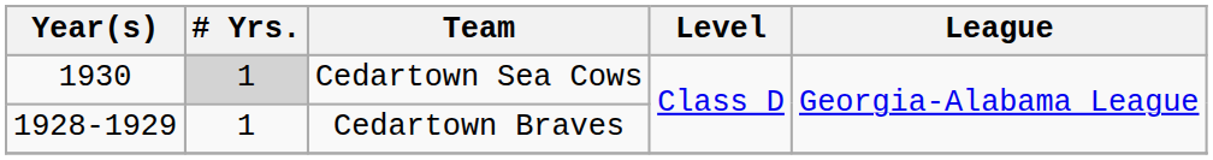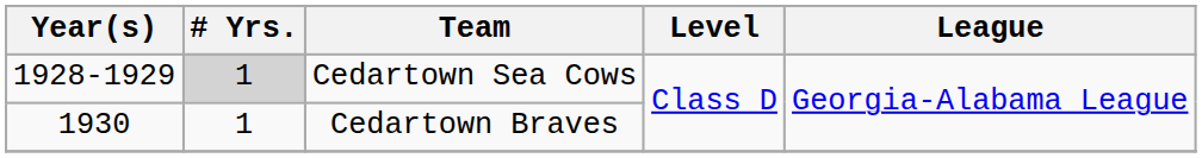Cedartown Sea Cows | Year(s): 1930 -> 1928-1929
Cedartown Braves | Year(s): 1928-1929 -> 1930
